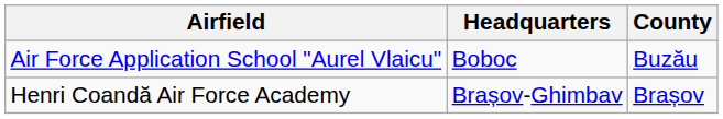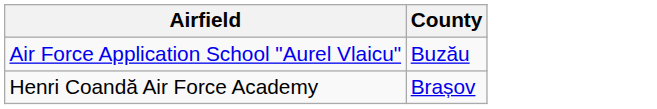- column: Headquarters | Boboc | Brașov-Ghimbav
